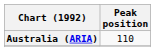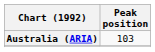Australia (ARIA) | Peak position: 110 -> 103
